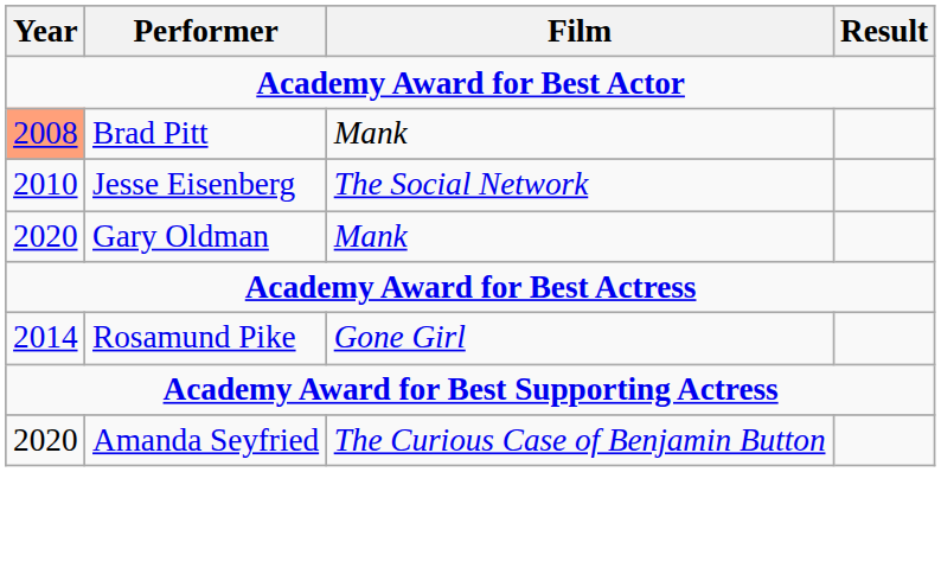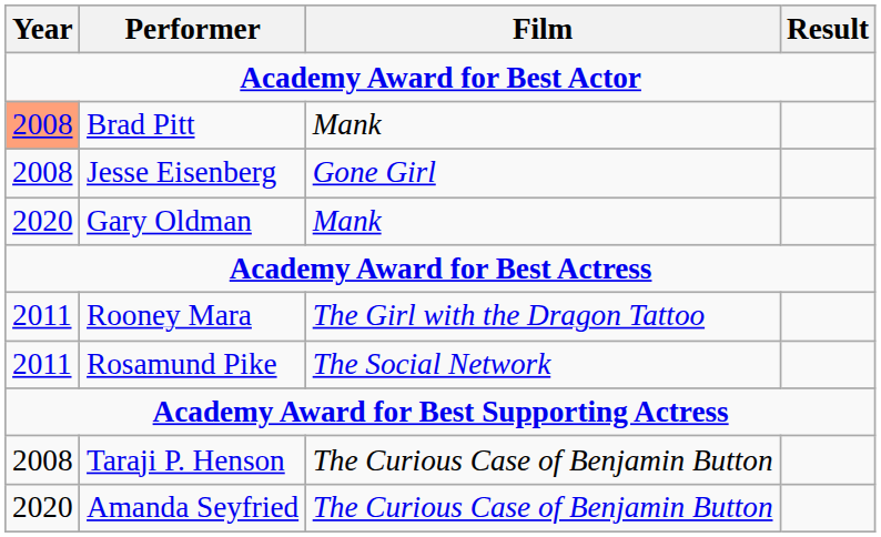Jesse Eisenberg | Year: 2010 -> 2008
Jesse Eisenberg | Film: The Social Network -> Gone Girl
+ row: 2011 | Rooney Mara | The Girl with the Dragon Tattoo
Rosamund Pike | Year: 2014 -> 2011
Rosamund Pike | Film: Gone Girl -> The Social Network
+ row: 2008 | Taraji P. Henson | The Curious Case of Benjamin Button
